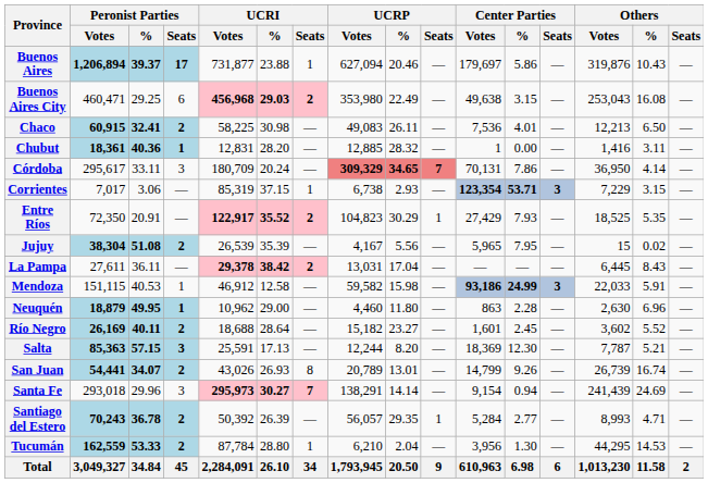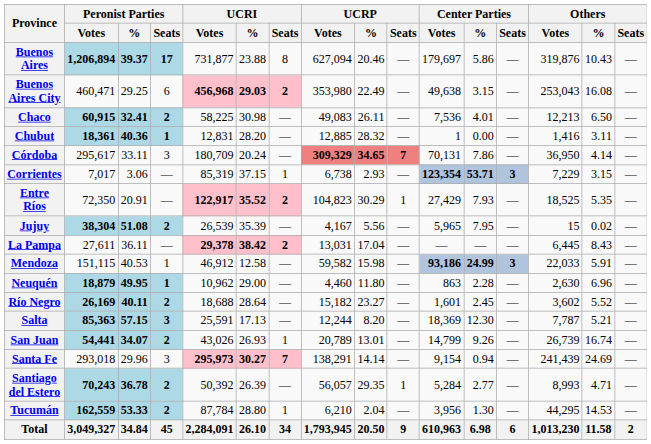Buenos Aires | UCRI / Seats: 1 -> 8
San Juan | UCRI / Seats: 8 -> 1
